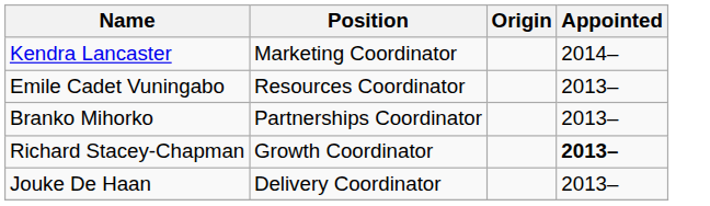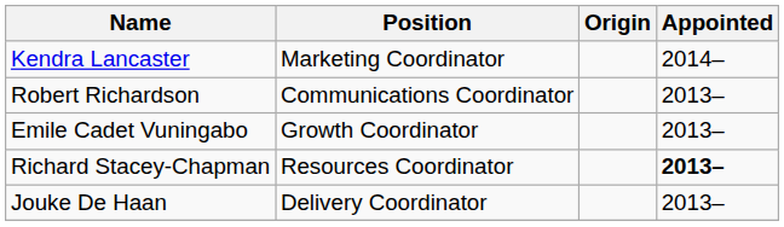+ row: Robert Richardson | Communications Coordinator | 2013–
Emile Cadet Vuningabo | Position: Resources Coordinator -> Growth Coordinator
- row: Branko Mihorko | Partnerships Coordinator | 2013–
Richard Stacey-Chapman | Position: Growth Coordinator -> Resources Coordinator
